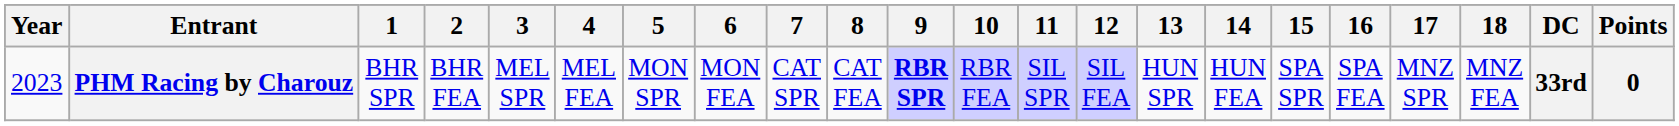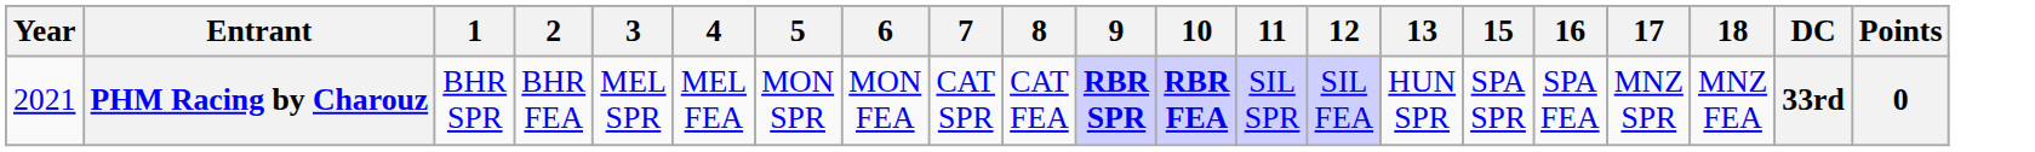- column: 14 | HUN FEA
PHM Racing by Charouz | Year: 2023 -> 2021
PHM Racing by Charouz | 10: normal -> bold
